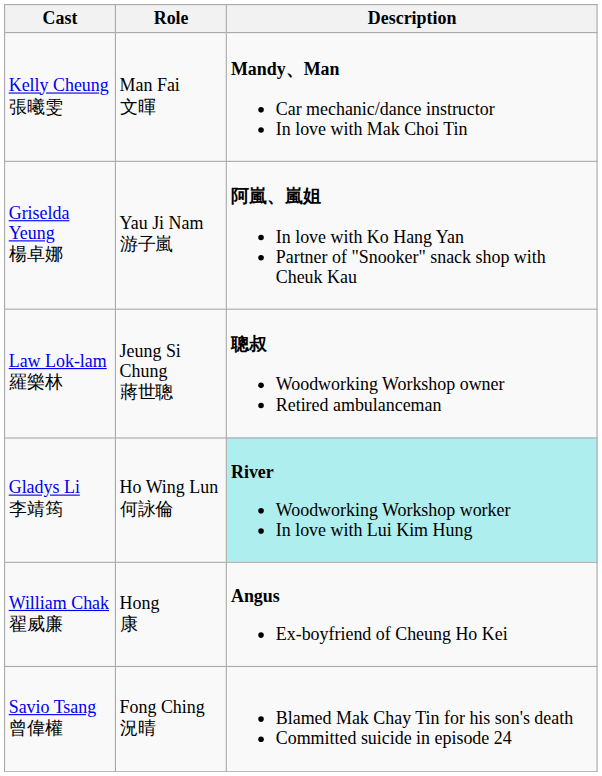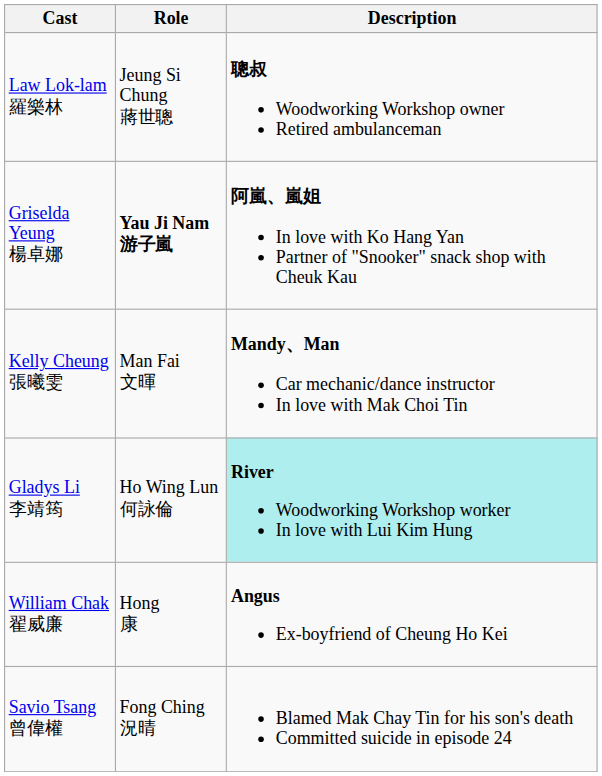rows swapped: Kelly Cheung 張曦雯 <-> Law Lok-lam 羅樂林
Griselda Yeung 楊卓娜 | Role: normal -> bold
